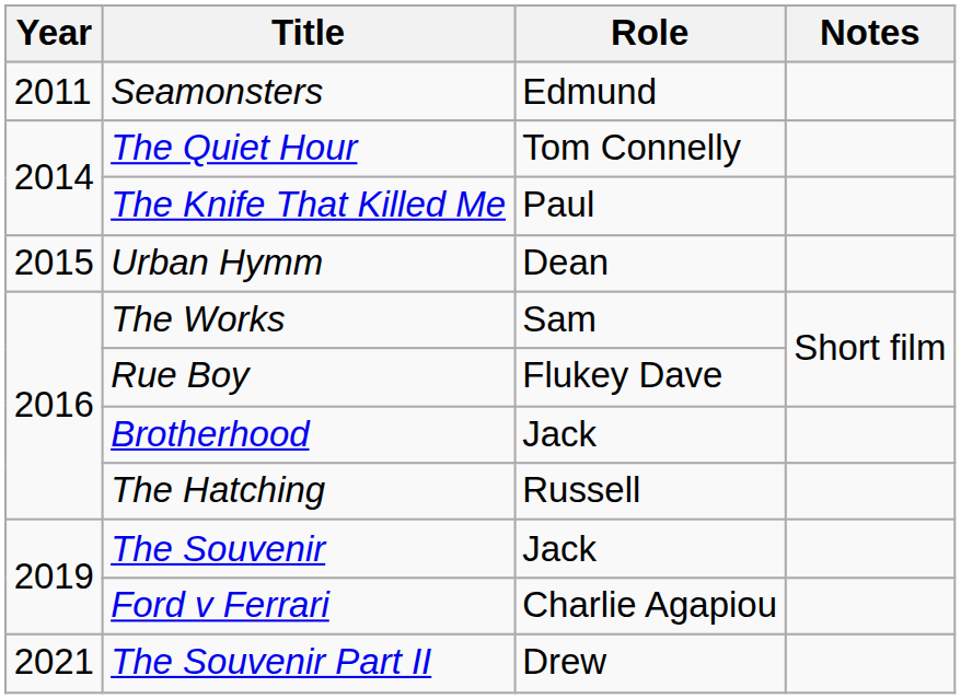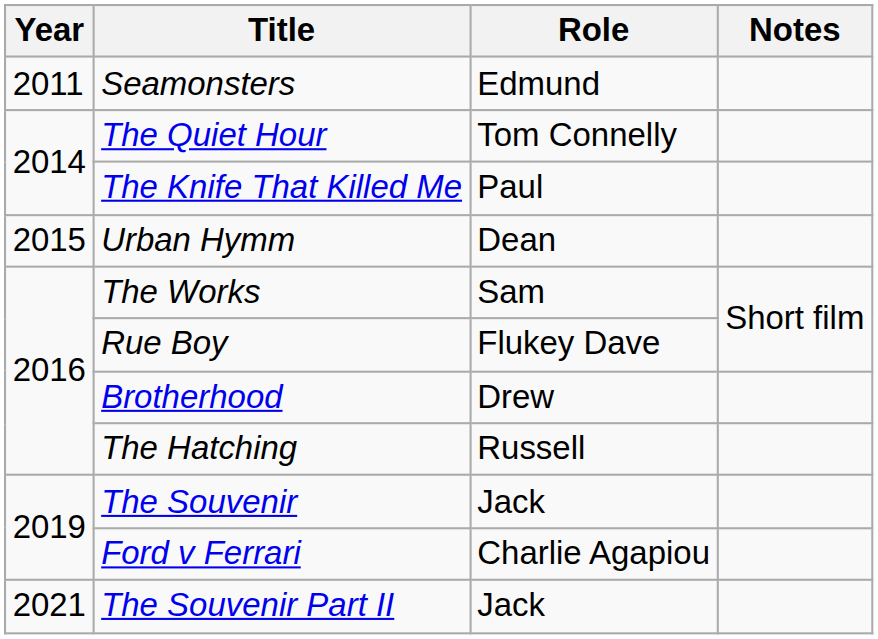Brotherhood | Role: Jack -> Drew
The Souvenir Part II | Role: Drew -> Jack
